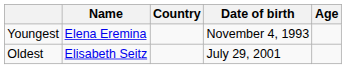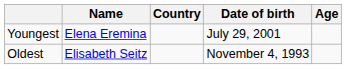Youngest | Date of birth: November 4, 1993 -> July 29, 2001
Oldest | Date of birth: July 29, 2001 -> November 4, 1993
